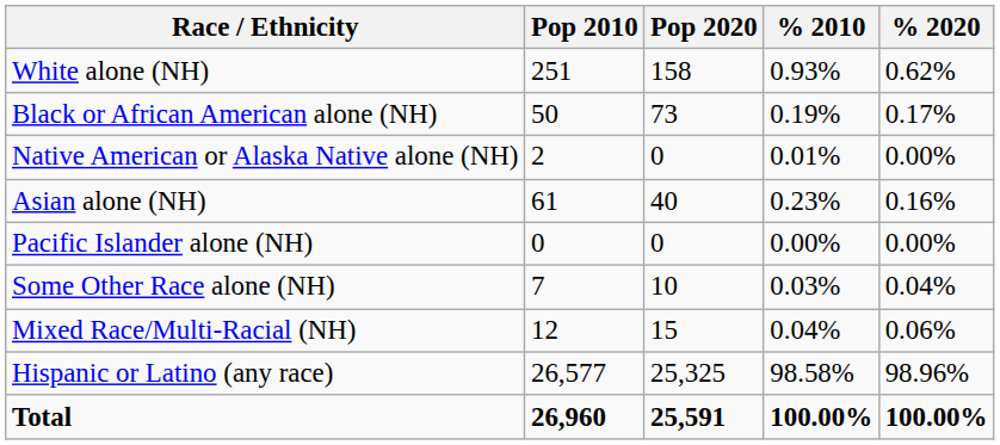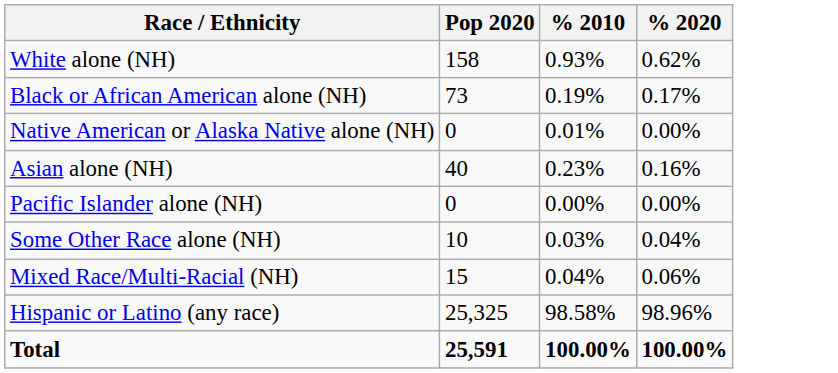- column: Pop 2010 | 251 | 50 | 2 | 61 | 0 | 7 | 12 | 26,577 | 26,960
